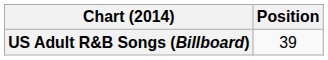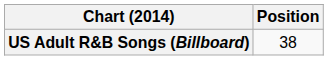US Adult R&B Songs (Billboard) | Position: 39 -> 38
